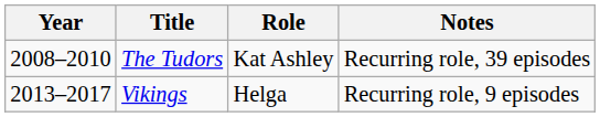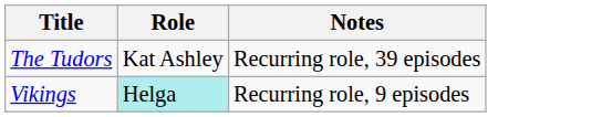- column: Year | 2008–2010 | 2013–2017
Vikings | Role: no background -> paleturquoise background
